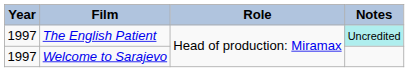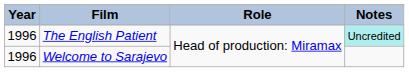The English Patient | Year: 1997 -> 1996
Welcome to Sarajevo | Year: 1997 -> 1996
